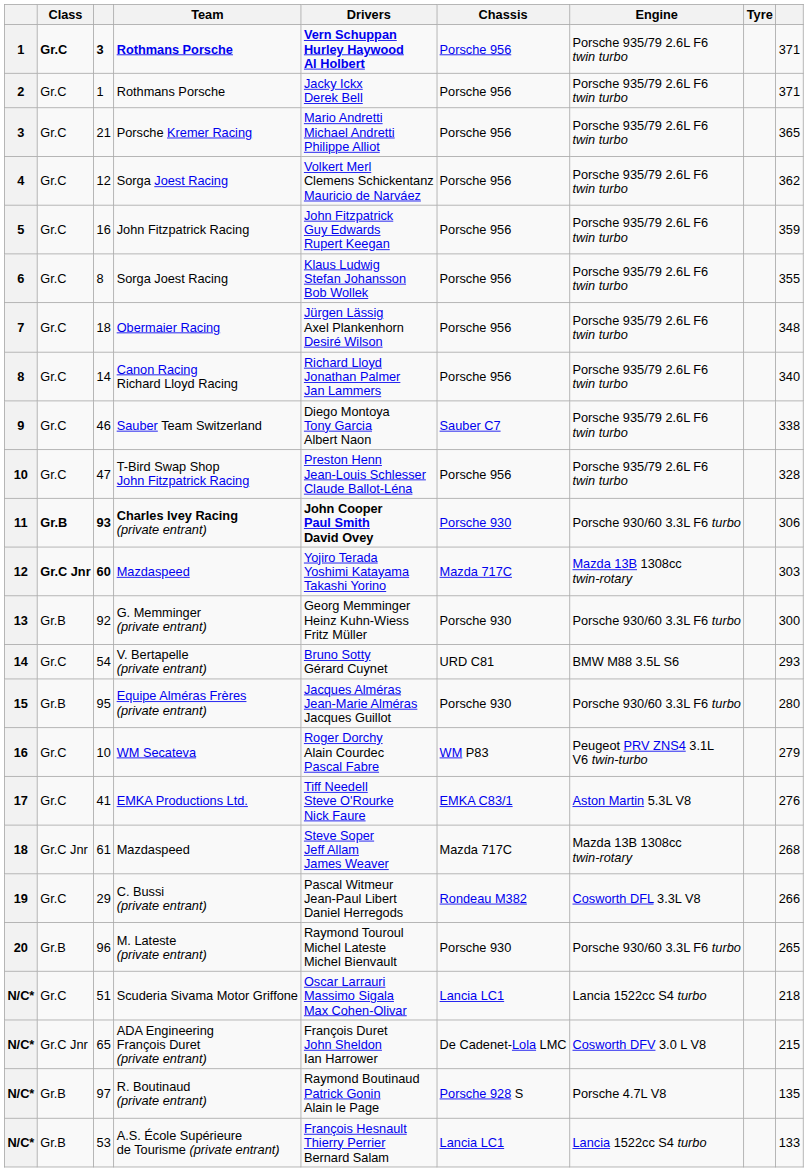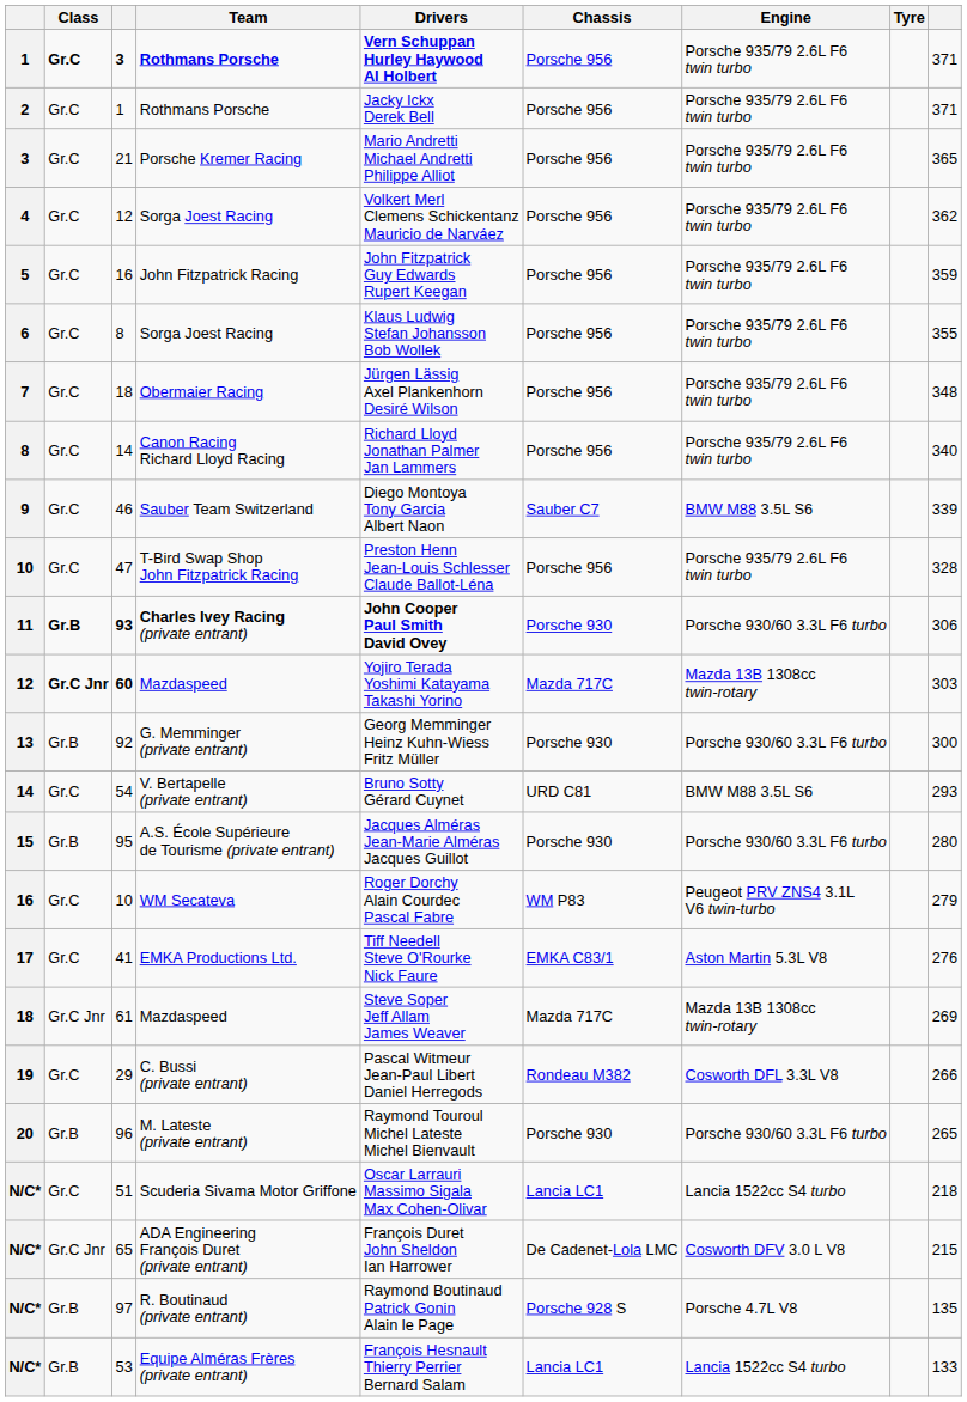46 | Engine: Porsche 935/79 2.6L F6 twin turbo -> BMW M88 3.5L S6
46 | column 9: 338 -> 339
95 | Team: Equipe Alméras Frères (private entrant) -> A.S. École Supérieure de Tourisme (private entrant)
61 | column 9: 268 -> 269
53 | Team: A.S. École Supérieure de Tourisme (private entrant) -> Equipe Alméras Frères (private entrant)
